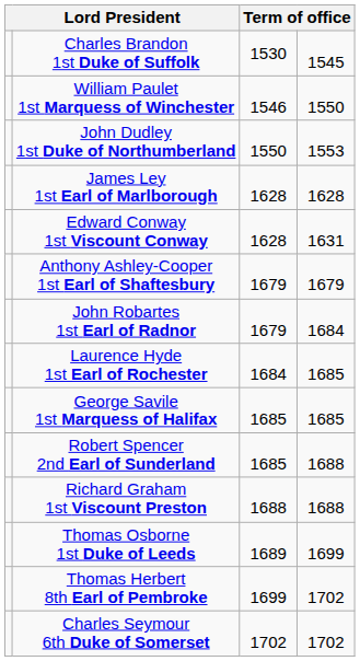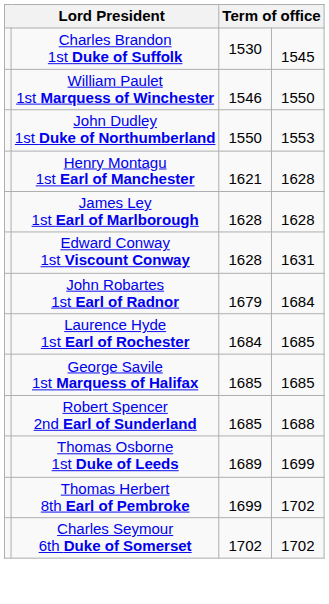+ row: Henry Montagu 1st Earl of Manchester | 1621 | 1628
- row: Anthony Ashley-Cooper 1st Earl of Shaftesbury | 1679 | 1679
- row: Richard Graham 1st Viscount Preston | 1688 | 1688
